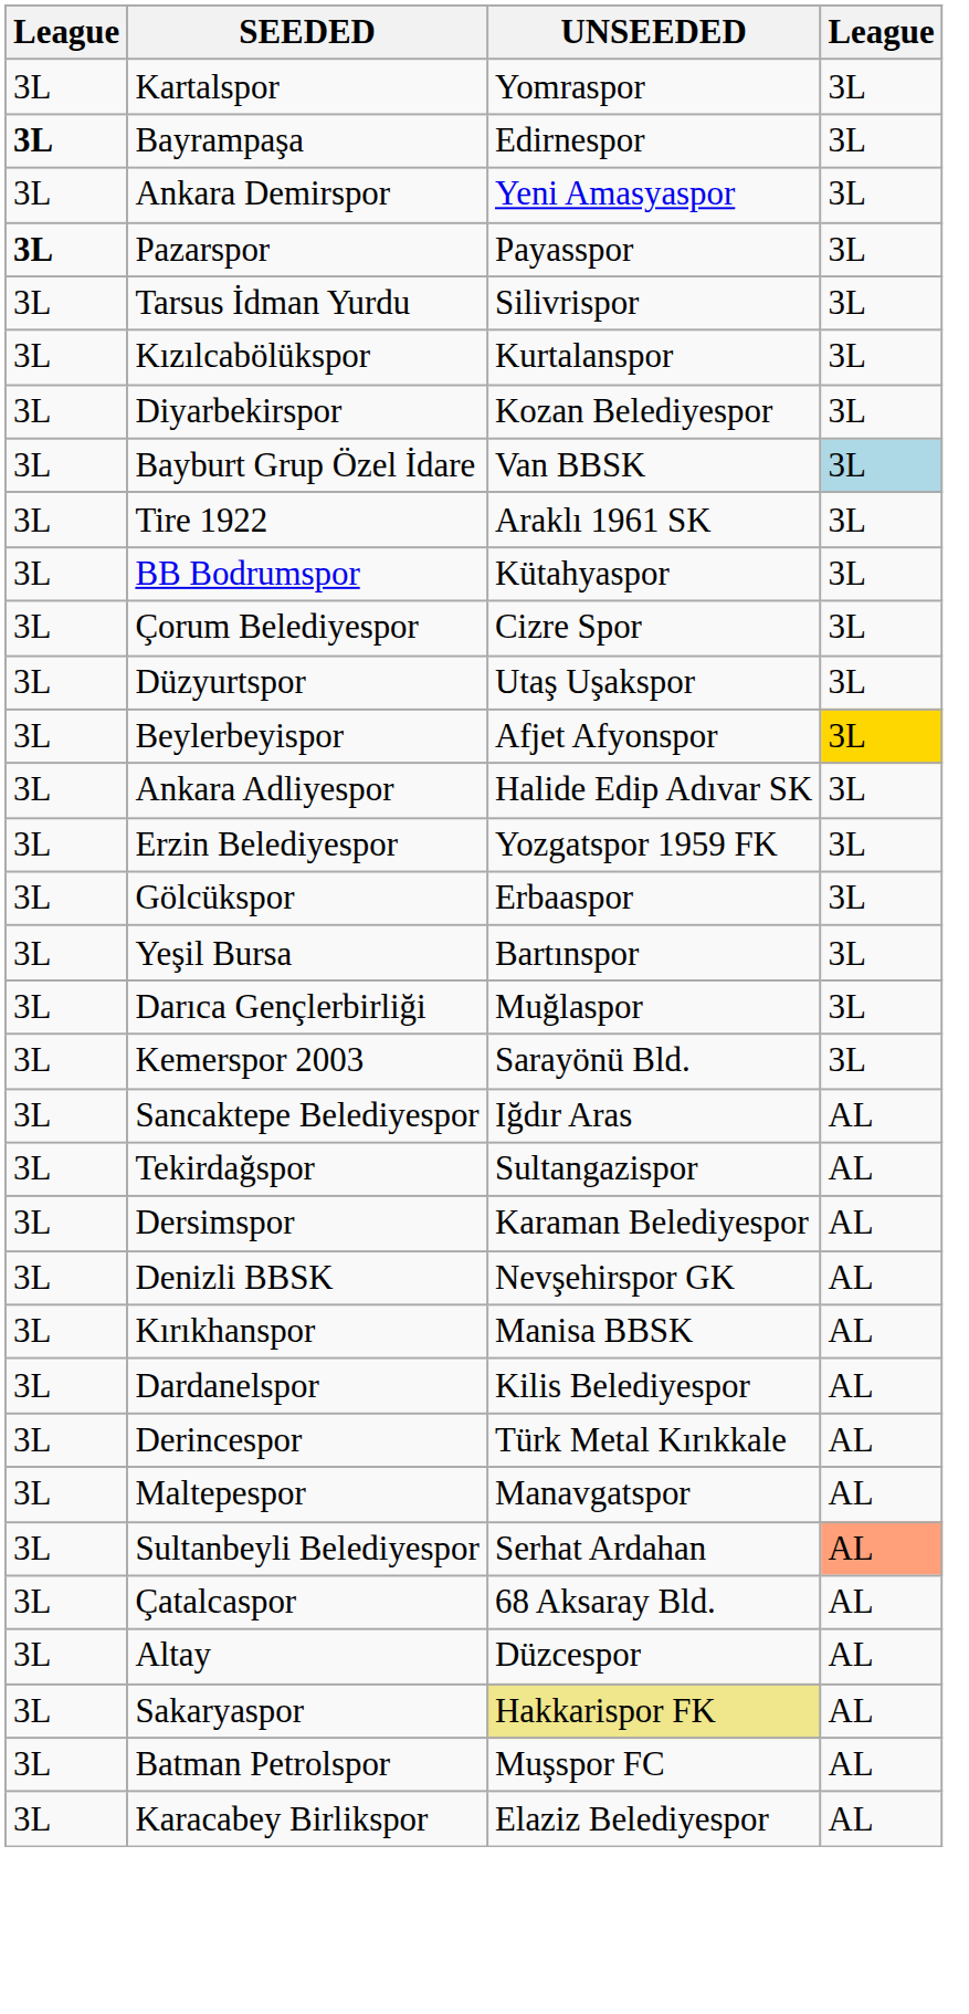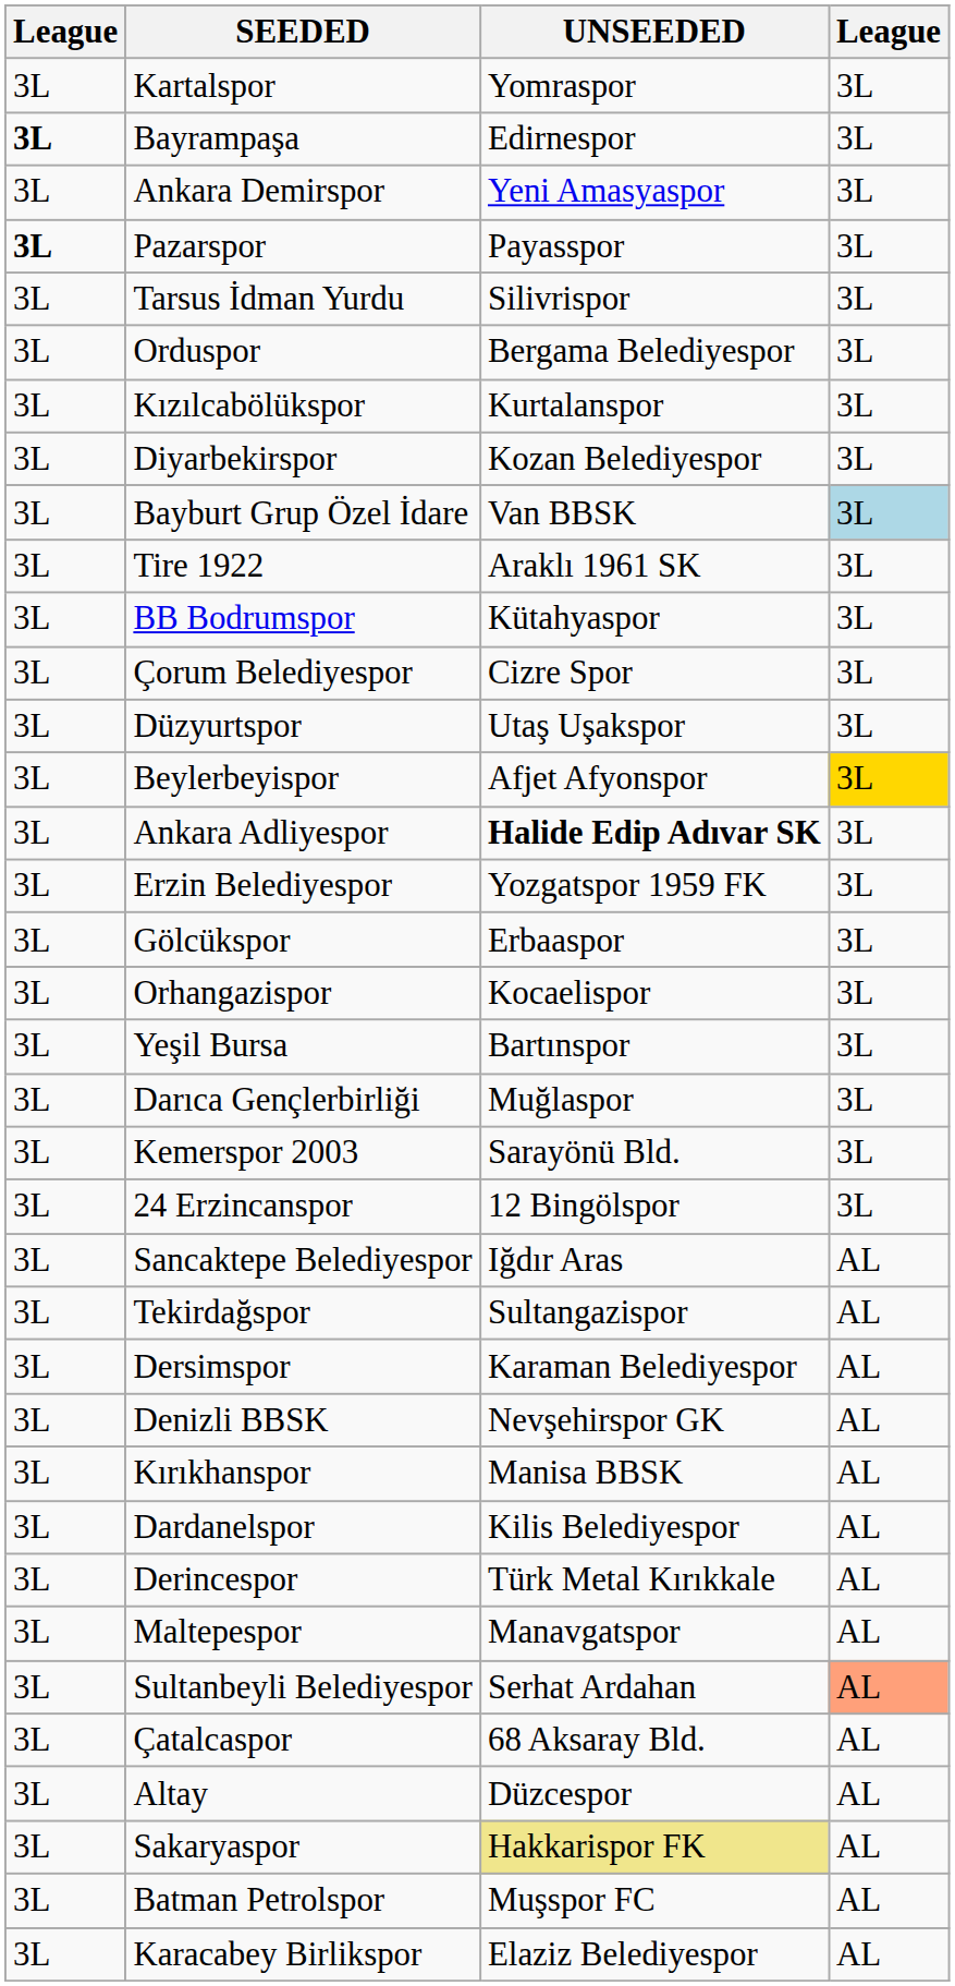+ row: 3L | Orduspor | Bergama Belediyespor | 3L
Ankara Adliyespor | UNSEEDED: normal -> bold
+ row: 3L | Orhangazispor | Kocaelispor | 3L
+ row: 3L | 24 Erzincanspor | 12 Bingölspor | 3L
